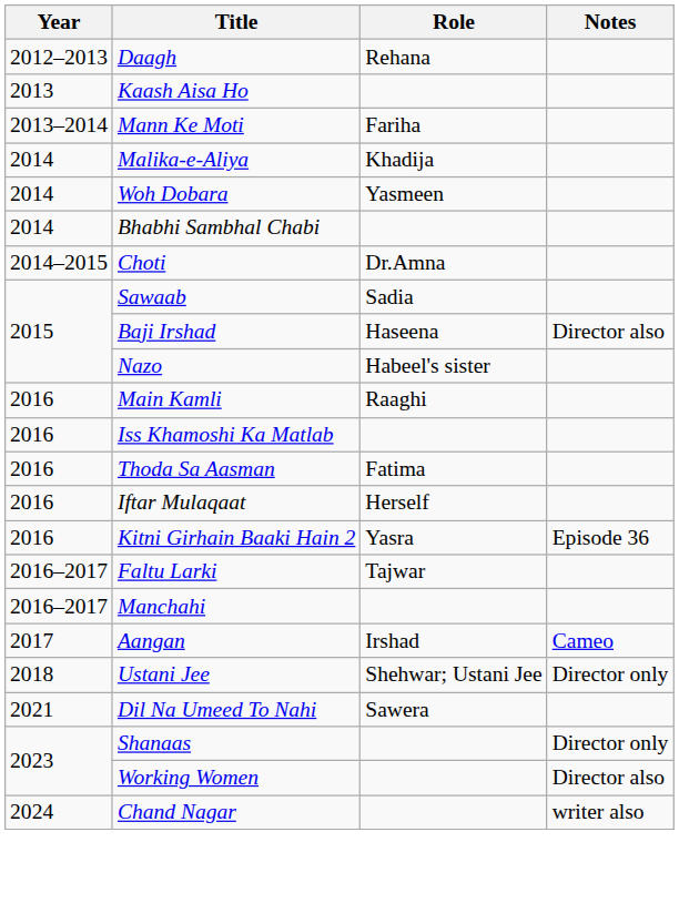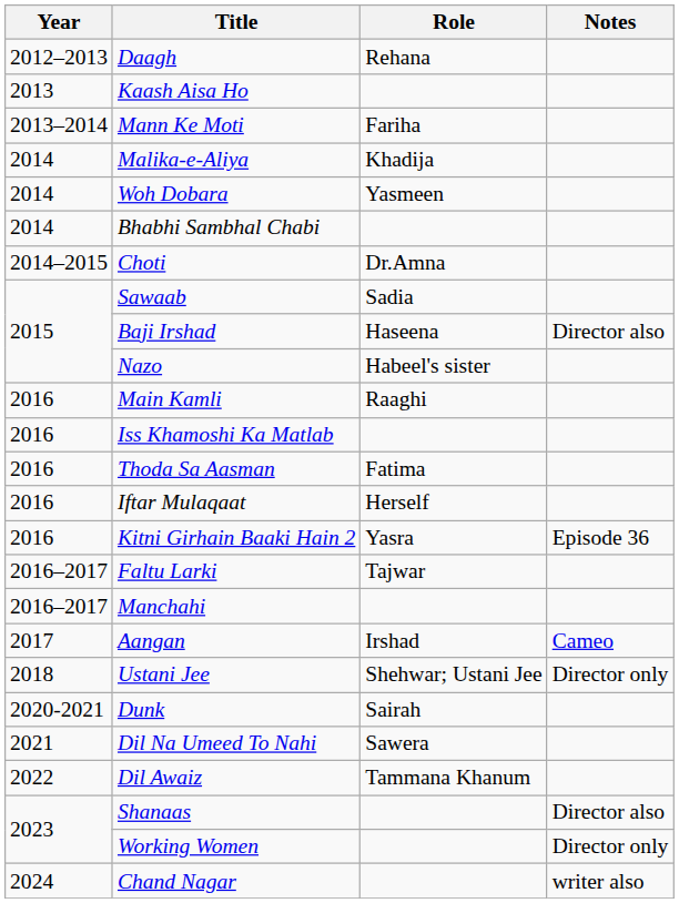+ row: 2020-2021 | Dunk | Sairah
+ row: 2022 | Dil Awaiz | Tammana Khanum
Shanaas | Notes: Director only -> Director also
Working Women | Notes: Director also -> Director only
